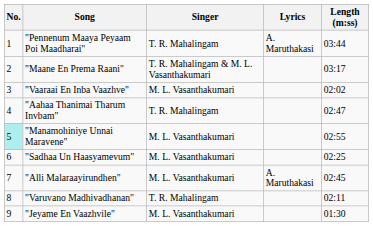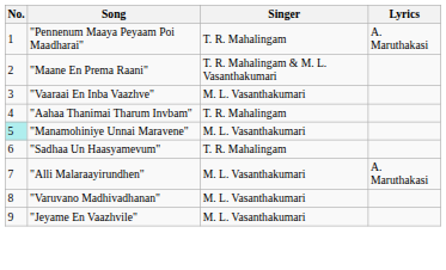- column: Length (m:ss) | 03:44 | 03:17 | 02:02 | 02:47 | 02:55 | 02:25 | 02:45 | 02:11 | 01:30
"Sadhaa Un Haasyamevum" | Singer: M. L. Vasanthakumari -> T. R. Mahalingam
"Varuvano Madhivadhanan" | Singer: T. R. Mahalingam -> M. L. Vasanthakumari
